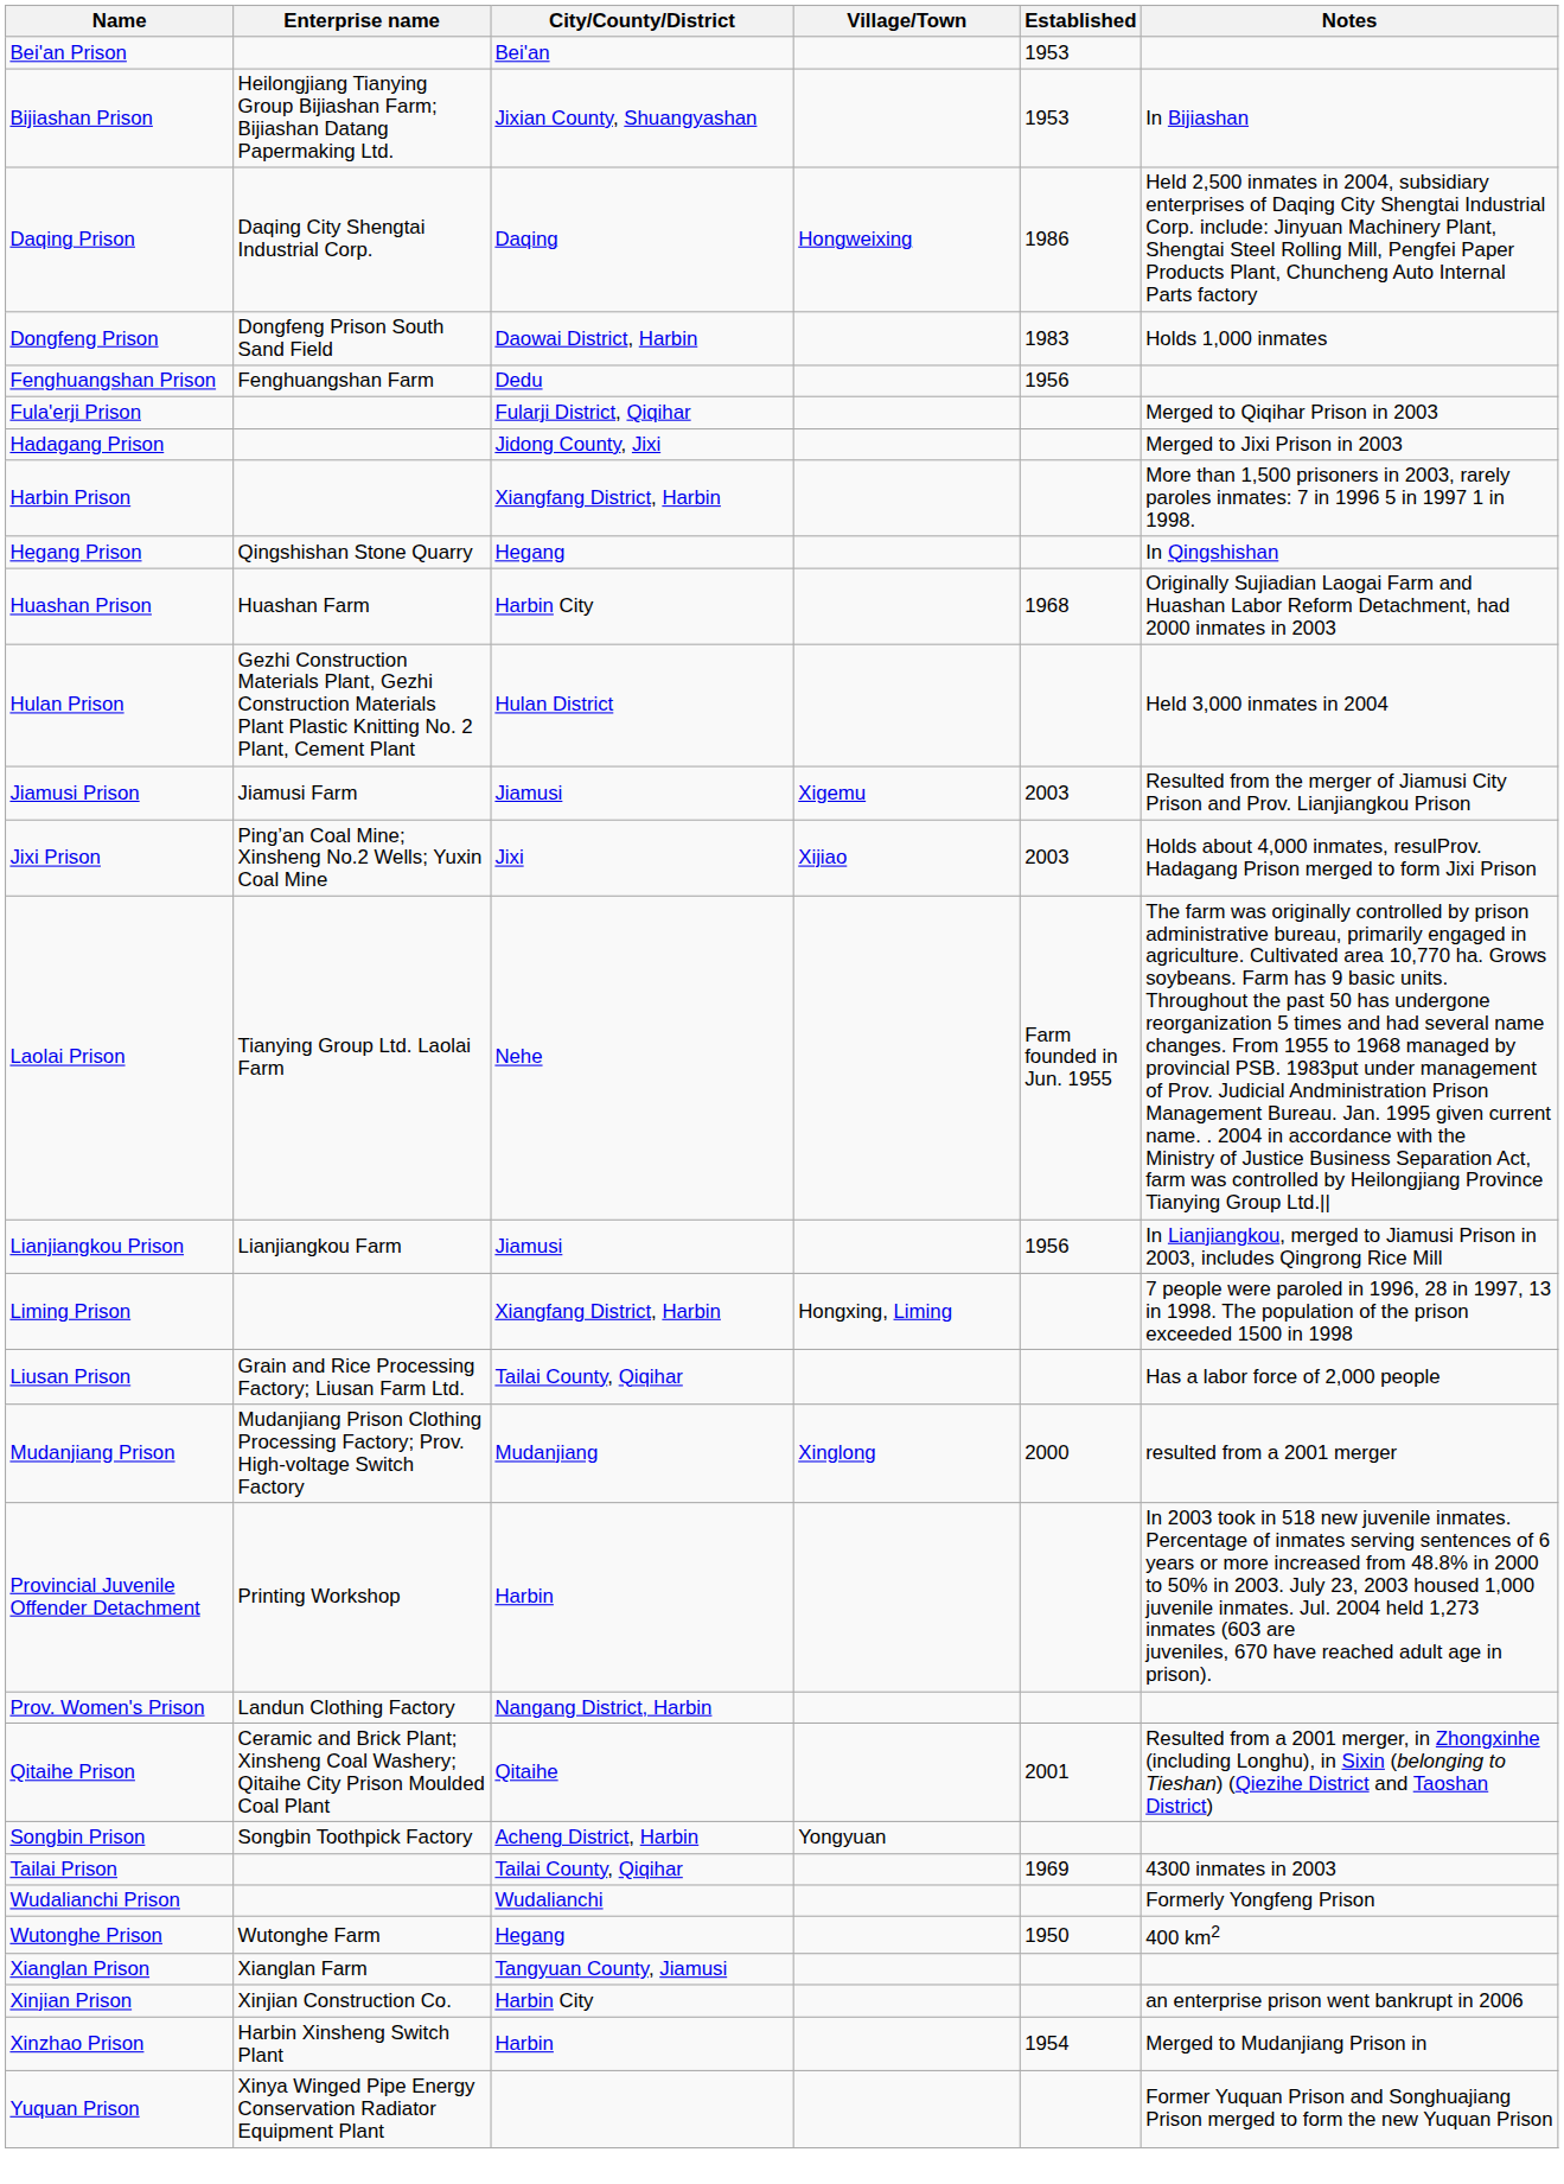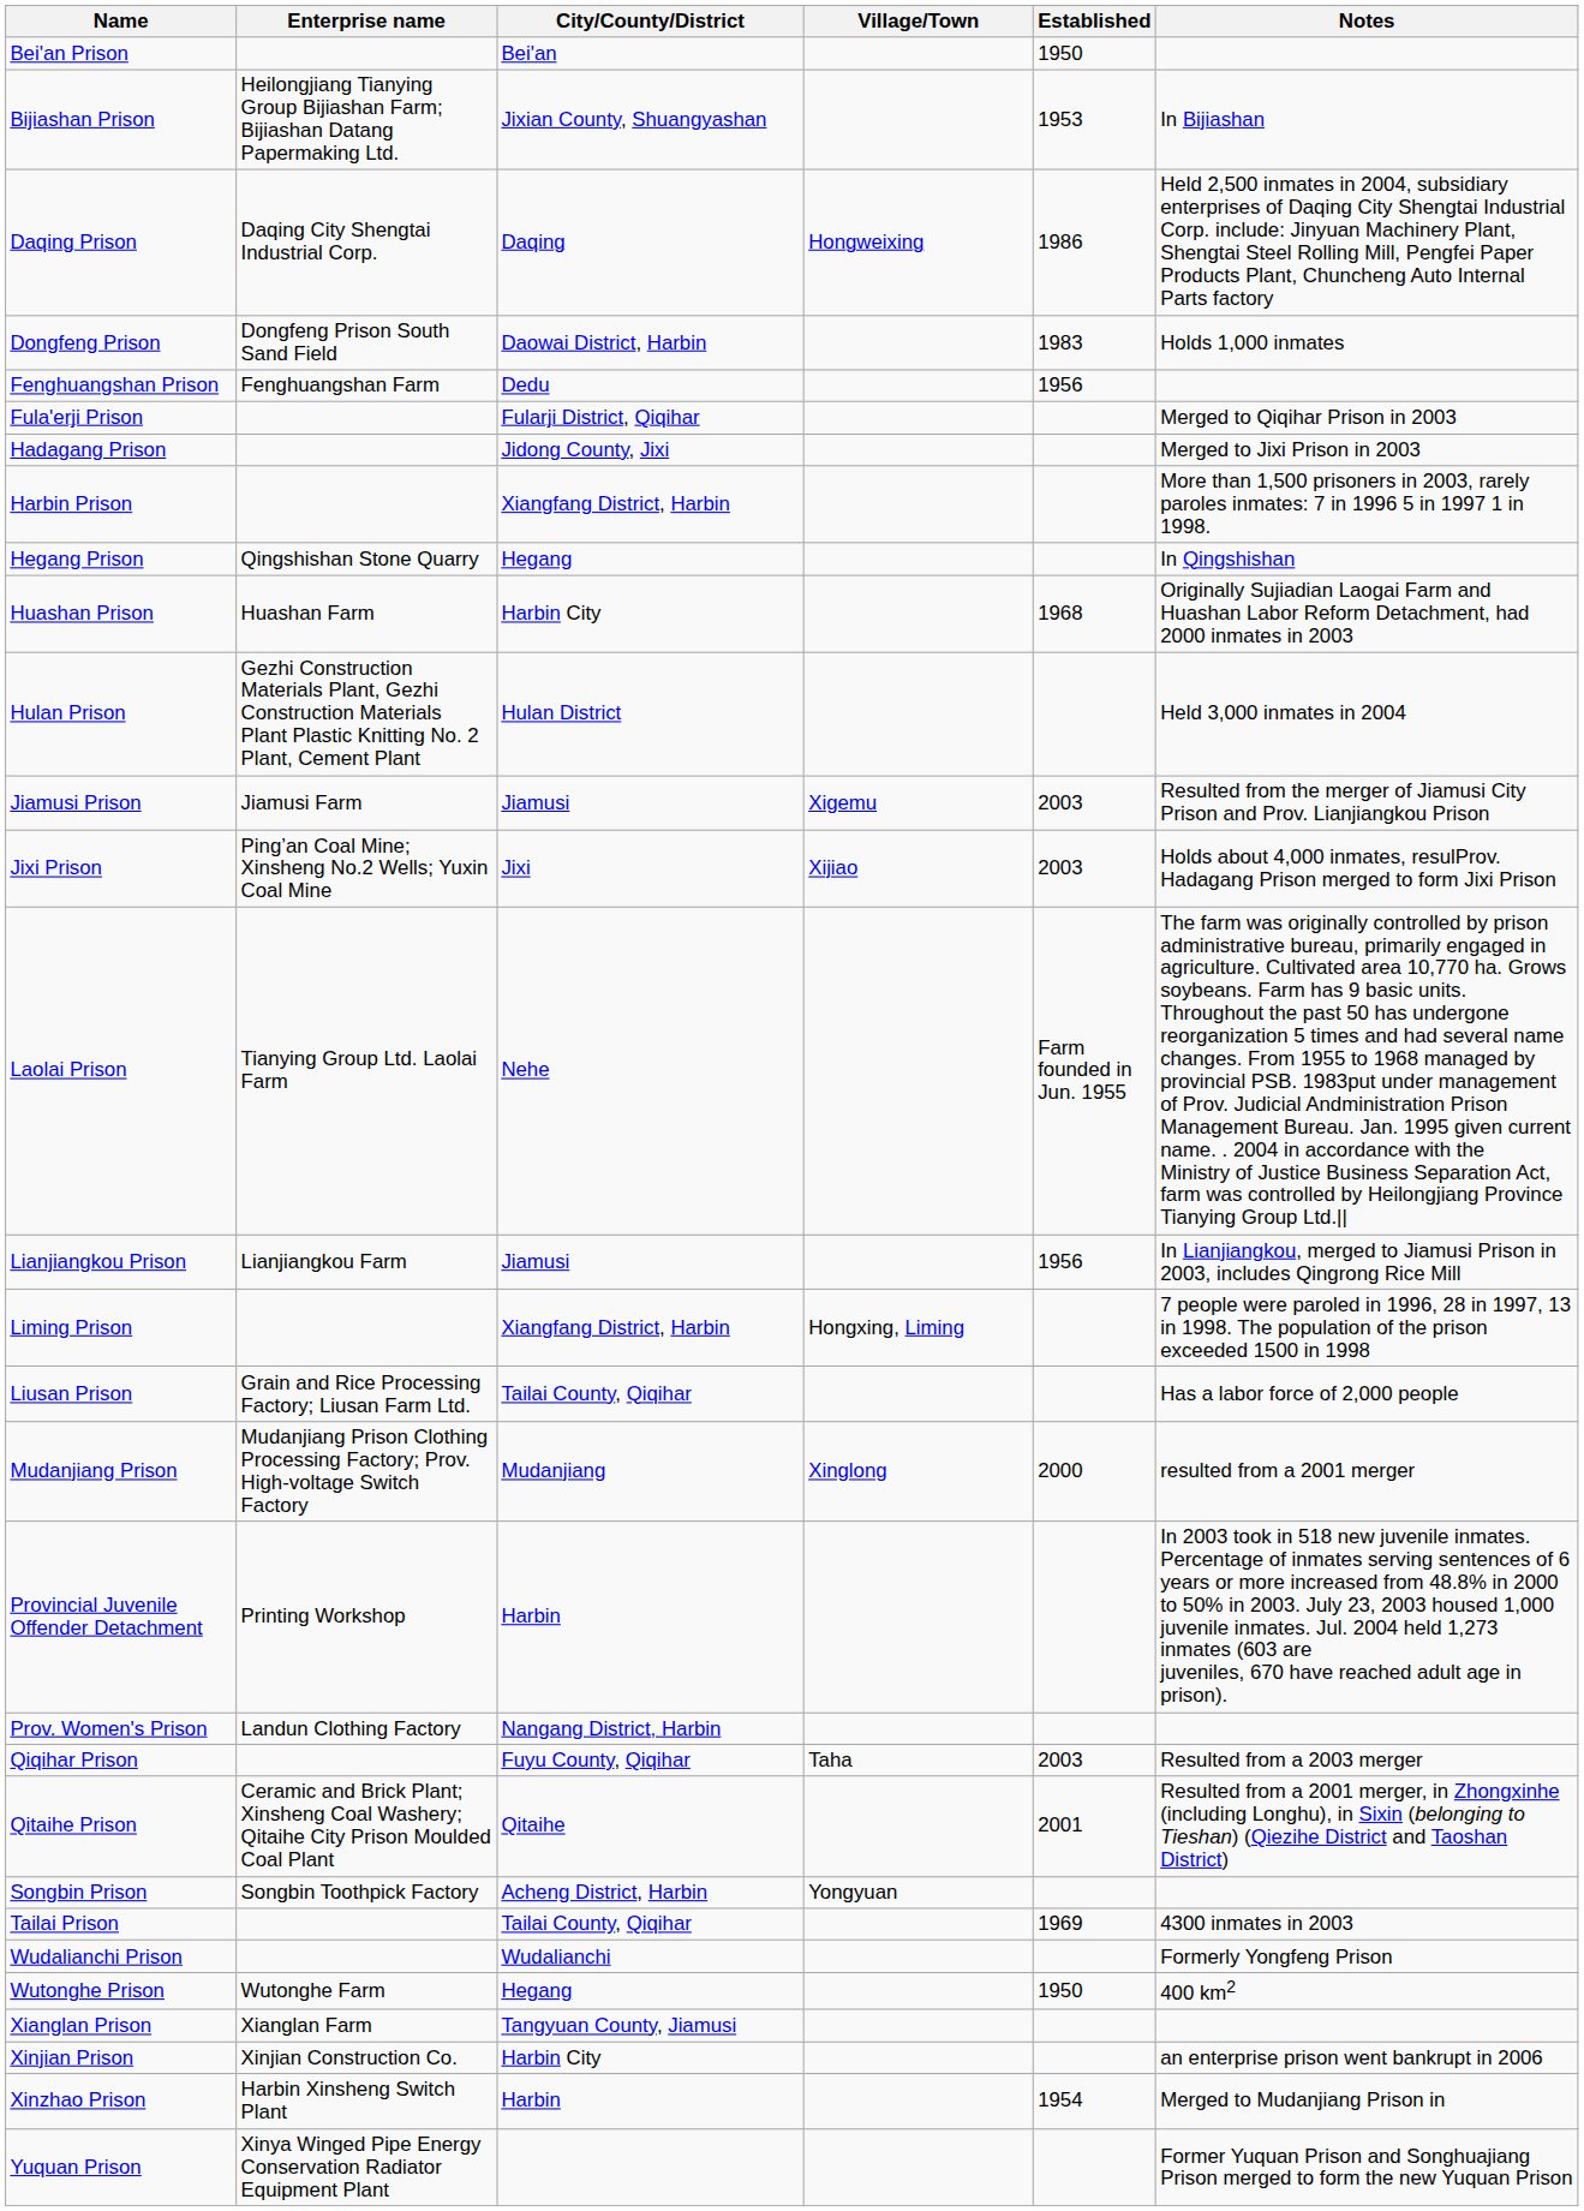Bei'an Prison | Established: 1953 -> 1950
+ row: Qiqihar Prison | Fuyu County, Qiqihar | Taha | 2003 | Resulted from a 2003 merger
